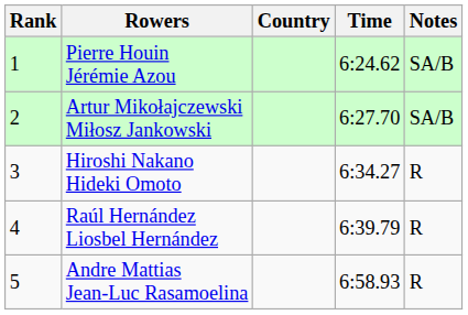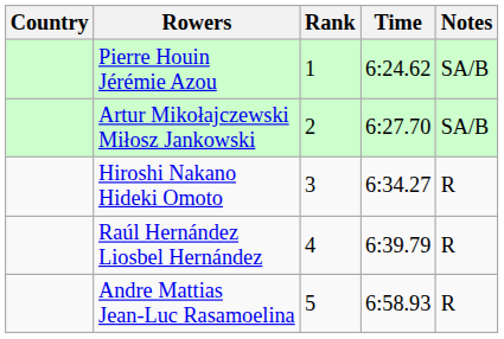columns swapped: Rank <-> Country
